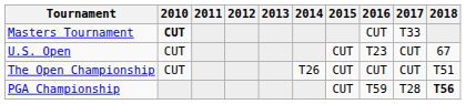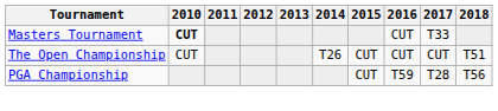- row: U.S. Open | CUT | CUT | T23 | CUT | 67
PGA Championship | 2018: bold -> normal
